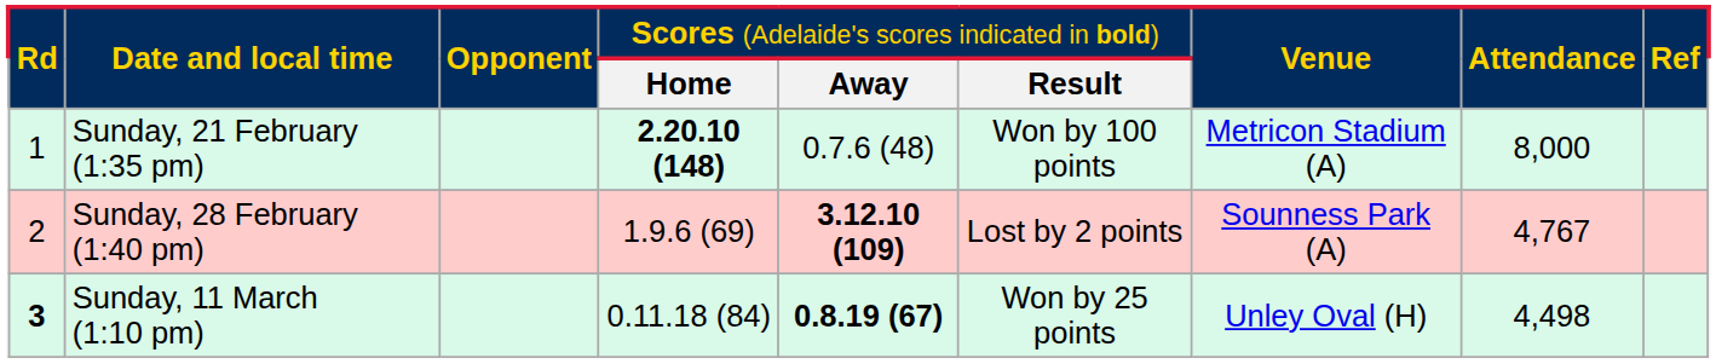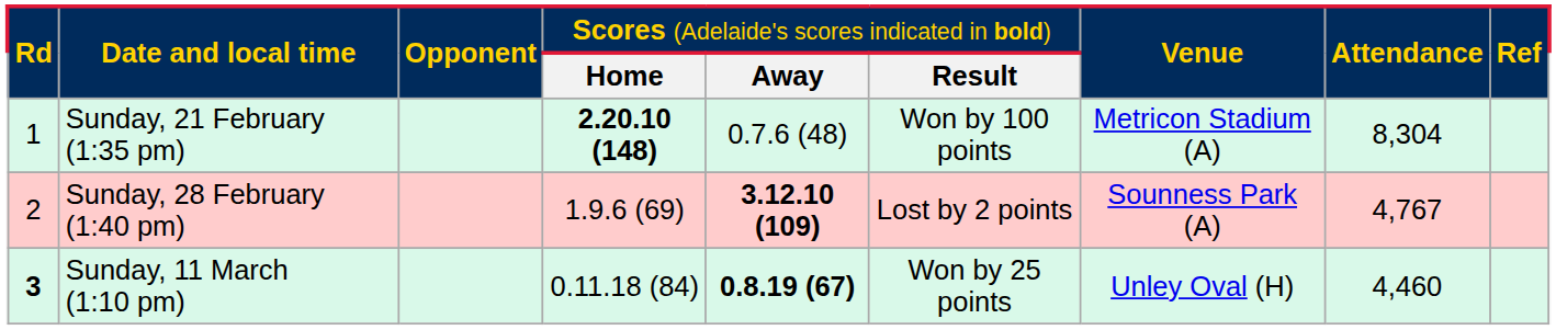Sunday, 21 February (1:35 pm) | column 8: 8,000 -> 8,304
Sunday, 11 March (1:10 pm) | column 8: 4,498 -> 4,460
